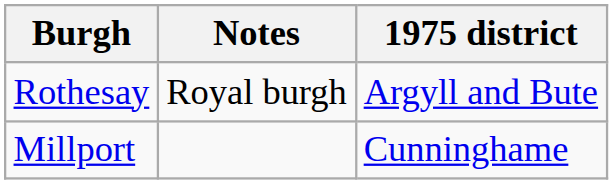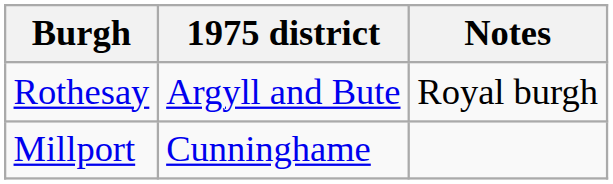columns swapped: Notes <-> 1975 district
